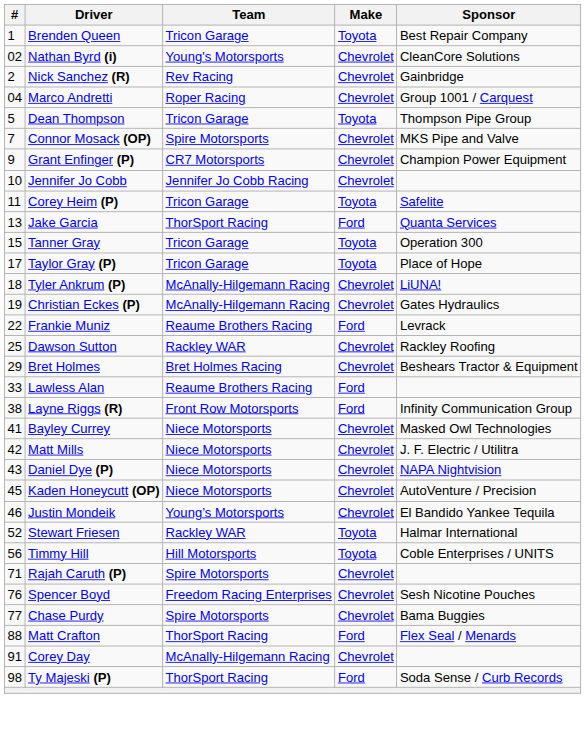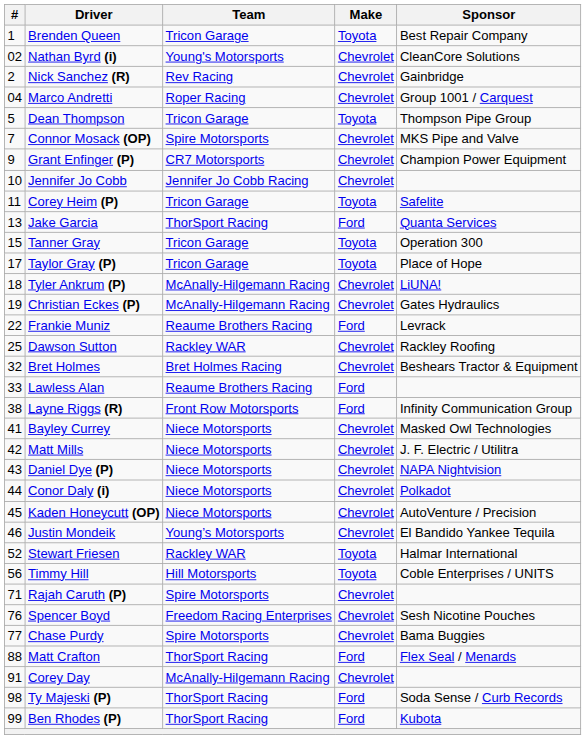Bret Holmes | #: 29 -> 32
+ row: 44 | Conor Daly (i) | Niece Motorsports | Chevrolet | Polkadot
+ row: 99 | Ben Rhodes (P) | ThorSport Racing | Ford | Kubota
